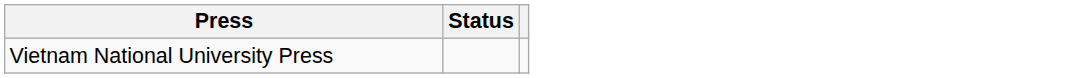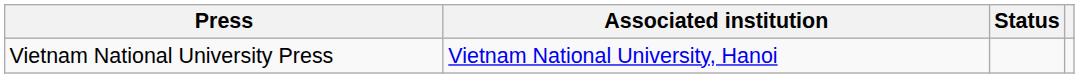+ column: Associated institution | Vietnam National University, Hanoi
